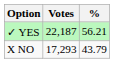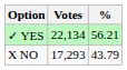✓ YES | Votes: 22,187 -> 22,134
